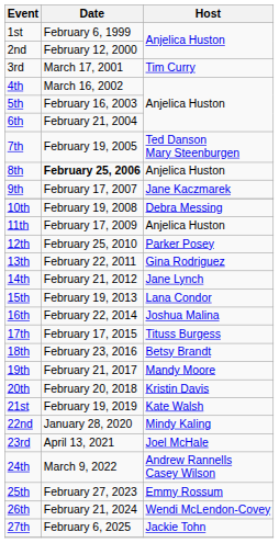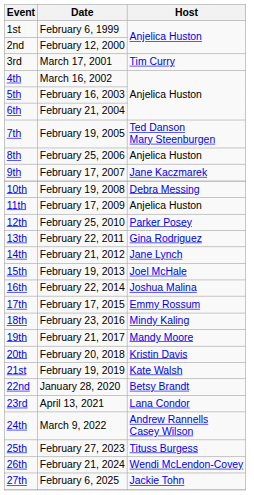8th | Date: bold -> normal
15th | Host: Lana Condor -> Joel McHale
17th | Host: Tituss Burgess -> Emmy Rossum
18th | Host: Betsy Brandt -> Mindy Kaling
22nd | Host: Mindy Kaling -> Betsy Brandt
23rd | Host: Joel McHale -> Lana Condor
25th | Host: Emmy Rossum -> Tituss Burgess
